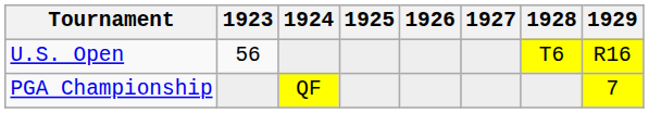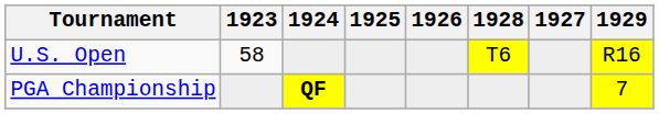columns swapped: 1927 <-> 1928
U.S. Open | 1923: 56 -> 58
PGA Championship | 1924: normal -> bold
